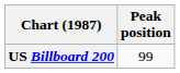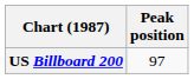US Billboard 200 | Peak position: 99 -> 97
